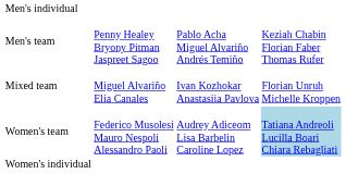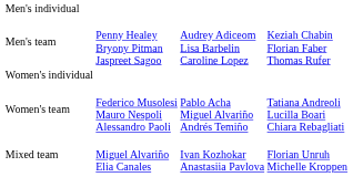Men's team | column 3: Pablo Acha Miguel Alvariño Andrés Temiño -> Audrey Adiceom Lisa Barbelin Caroline Lopez
rows swapped: Women's individual <-> Mixed team
Women's team | column 3: Audrey Adiceom Lisa Barbelin Caroline Lopez -> Pablo Acha Miguel Alvariño Andrés Temiño
Women's team | column 4: lightblue background -> no background
